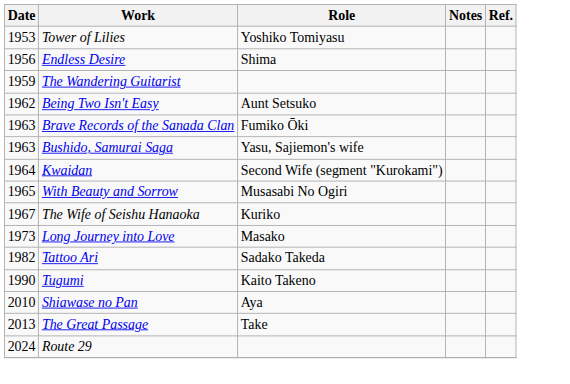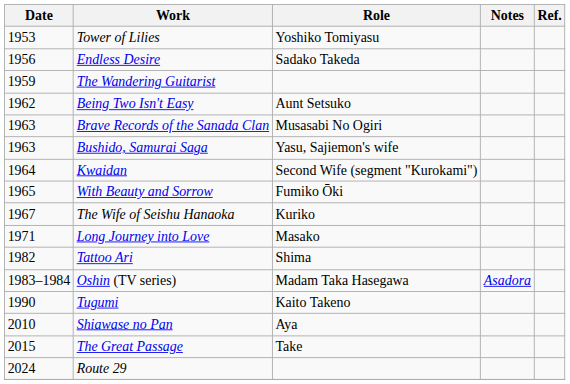Endless Desire | Role: Shima -> Sadako Takeda
Brave Records of the Sanada Clan | Role: Fumiko Ōki -> Musasabi No Ogiri
With Beauty and Sorrow | Role: Musasabi No Ogiri -> Fumiko Ōki
Long Journey into Love | Date: 1973 -> 1971
Tattoo Ari | Role: Sadako Takeda -> Shima
+ row: 1983–1984 | Oshin (TV series) | Madam Taka Hasegawa | Asadora
The Great Passage | Date: 2013 -> 2015
